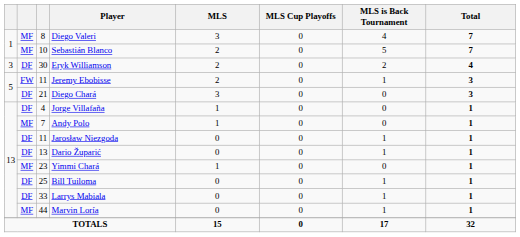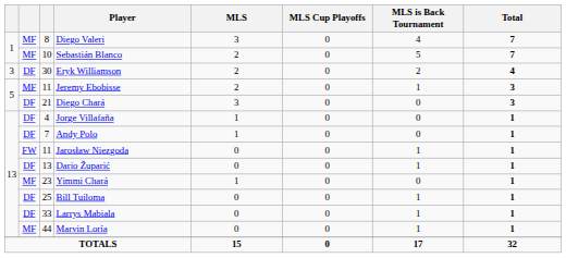Jeremy Ebobisse | column 2: FW -> MF
Andy Polo | column 2: MF -> DF
Jarosław Niezgoda | column 2: DF -> FW
